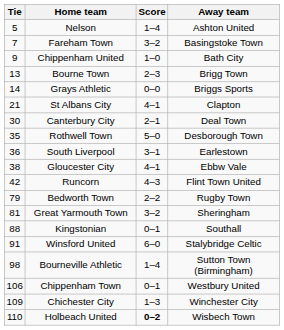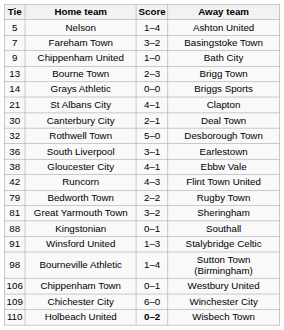Rothwell Town | Tie: 35 -> 32
Winsford United | Score: 6–0 -> 1–3
Chichester City | Score: 1–3 -> 6–0
